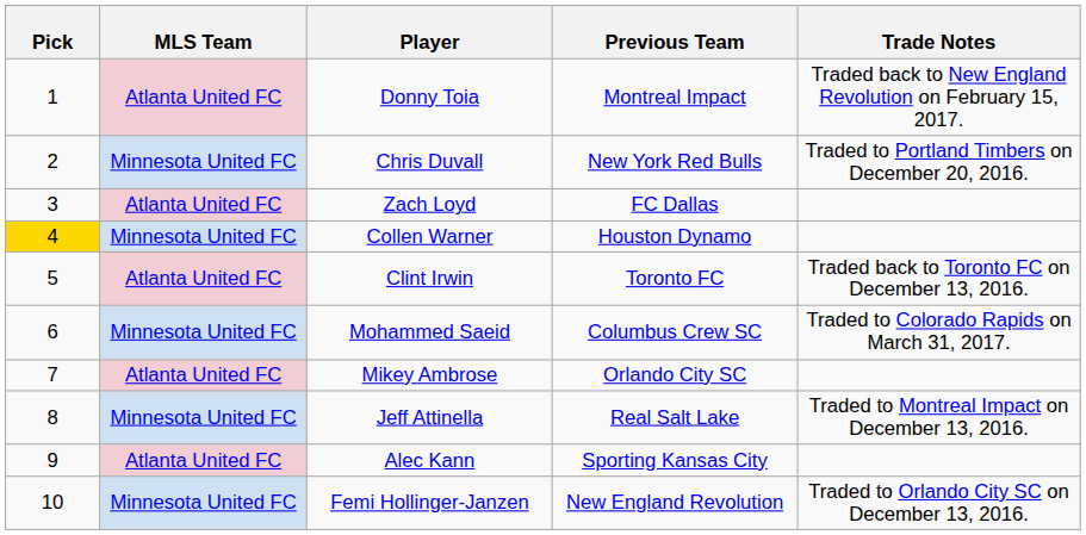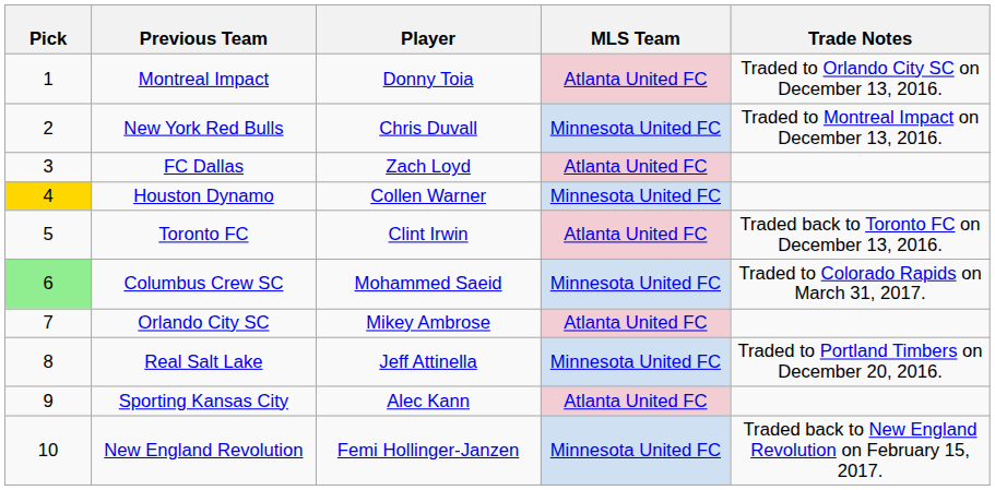columns swapped: MLS Team <-> Previous Team
Donny Toia | Trade Notes: Traded back to New England Revolution on February 15, 2017. -> Traded to Orlando City SC on December 13, 2016.
Chris Duvall | Trade Notes: Traded to Portland Timbers on December 20, 2016. -> Traded to Montreal Impact on December 13, 2016.
Mohammed Saeid | Pick: no background -> lightgreen background
Jeff Attinella | Trade Notes: Traded to Montreal Impact on December 13, 2016. -> Traded to Portland Timbers on December 20, 2016.
Femi Hollinger-Janzen | Trade Notes: Traded to Orlando City SC on December 13, 2016. -> Traded back to New England Revolution on February 15, 2017.
